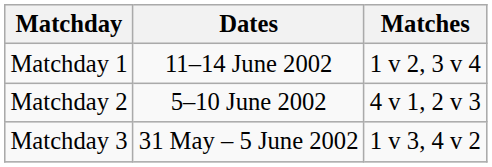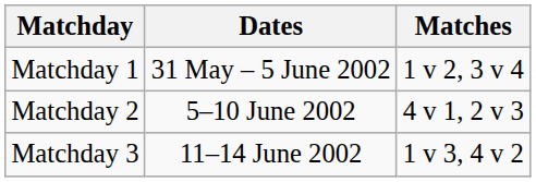Matchday 1 | Dates: 11–14 June 2002 -> 31 May – 5 June 2002
Matchday 3 | Dates: 31 May – 5 June 2002 -> 11–14 June 2002
